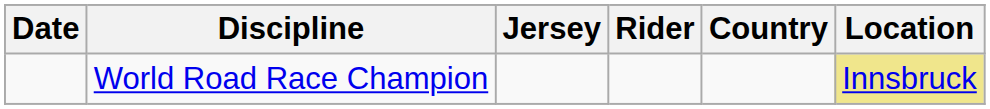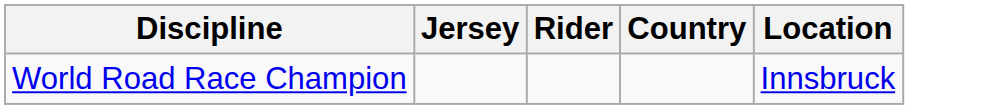- column: Date
World Road Race Champion | Location: khaki background -> no background
